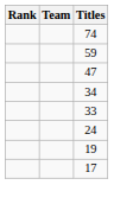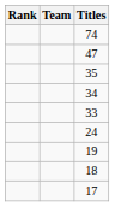- row: 59
+ row: 35
+ row: 18
